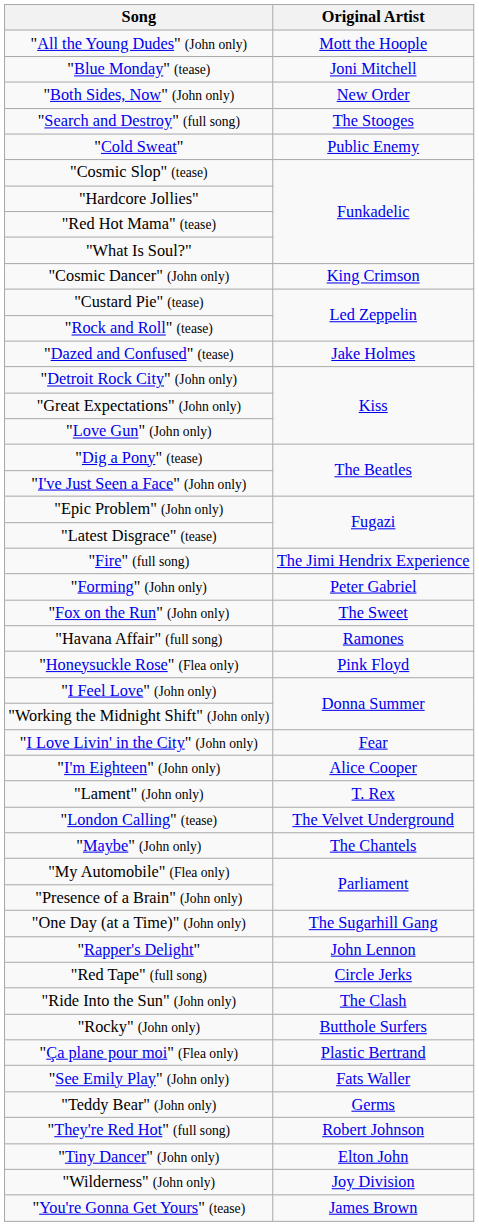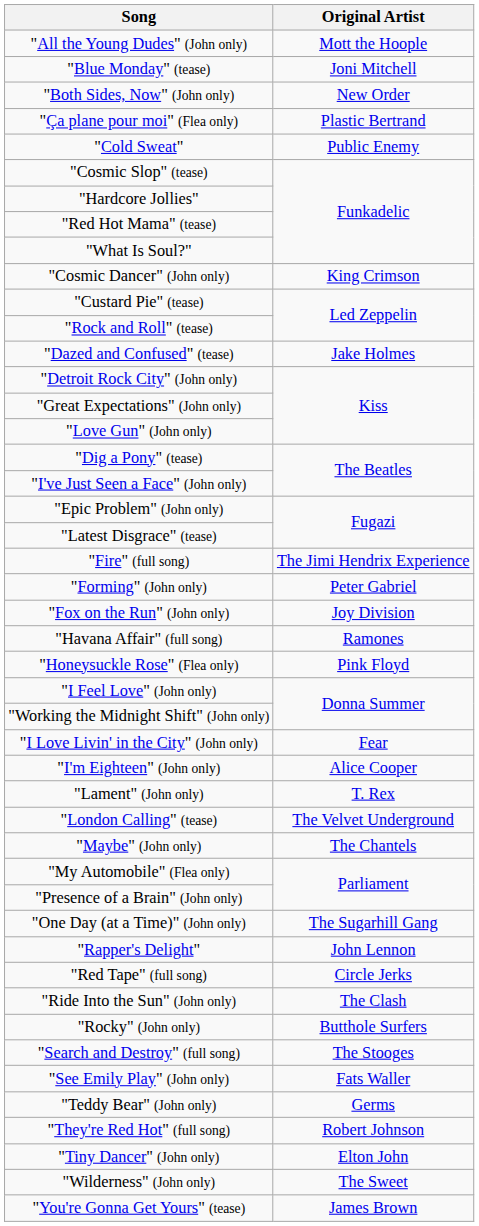rows swapped: "Ça plane pour moi" (Flea only) <-> "Search and Destroy" (full song)
"Fox on the Run" (John only) | Original Artist: The Sweet -> Joy Division
"Wilderness" (John only) | Original Artist: Joy Division -> The Sweet
